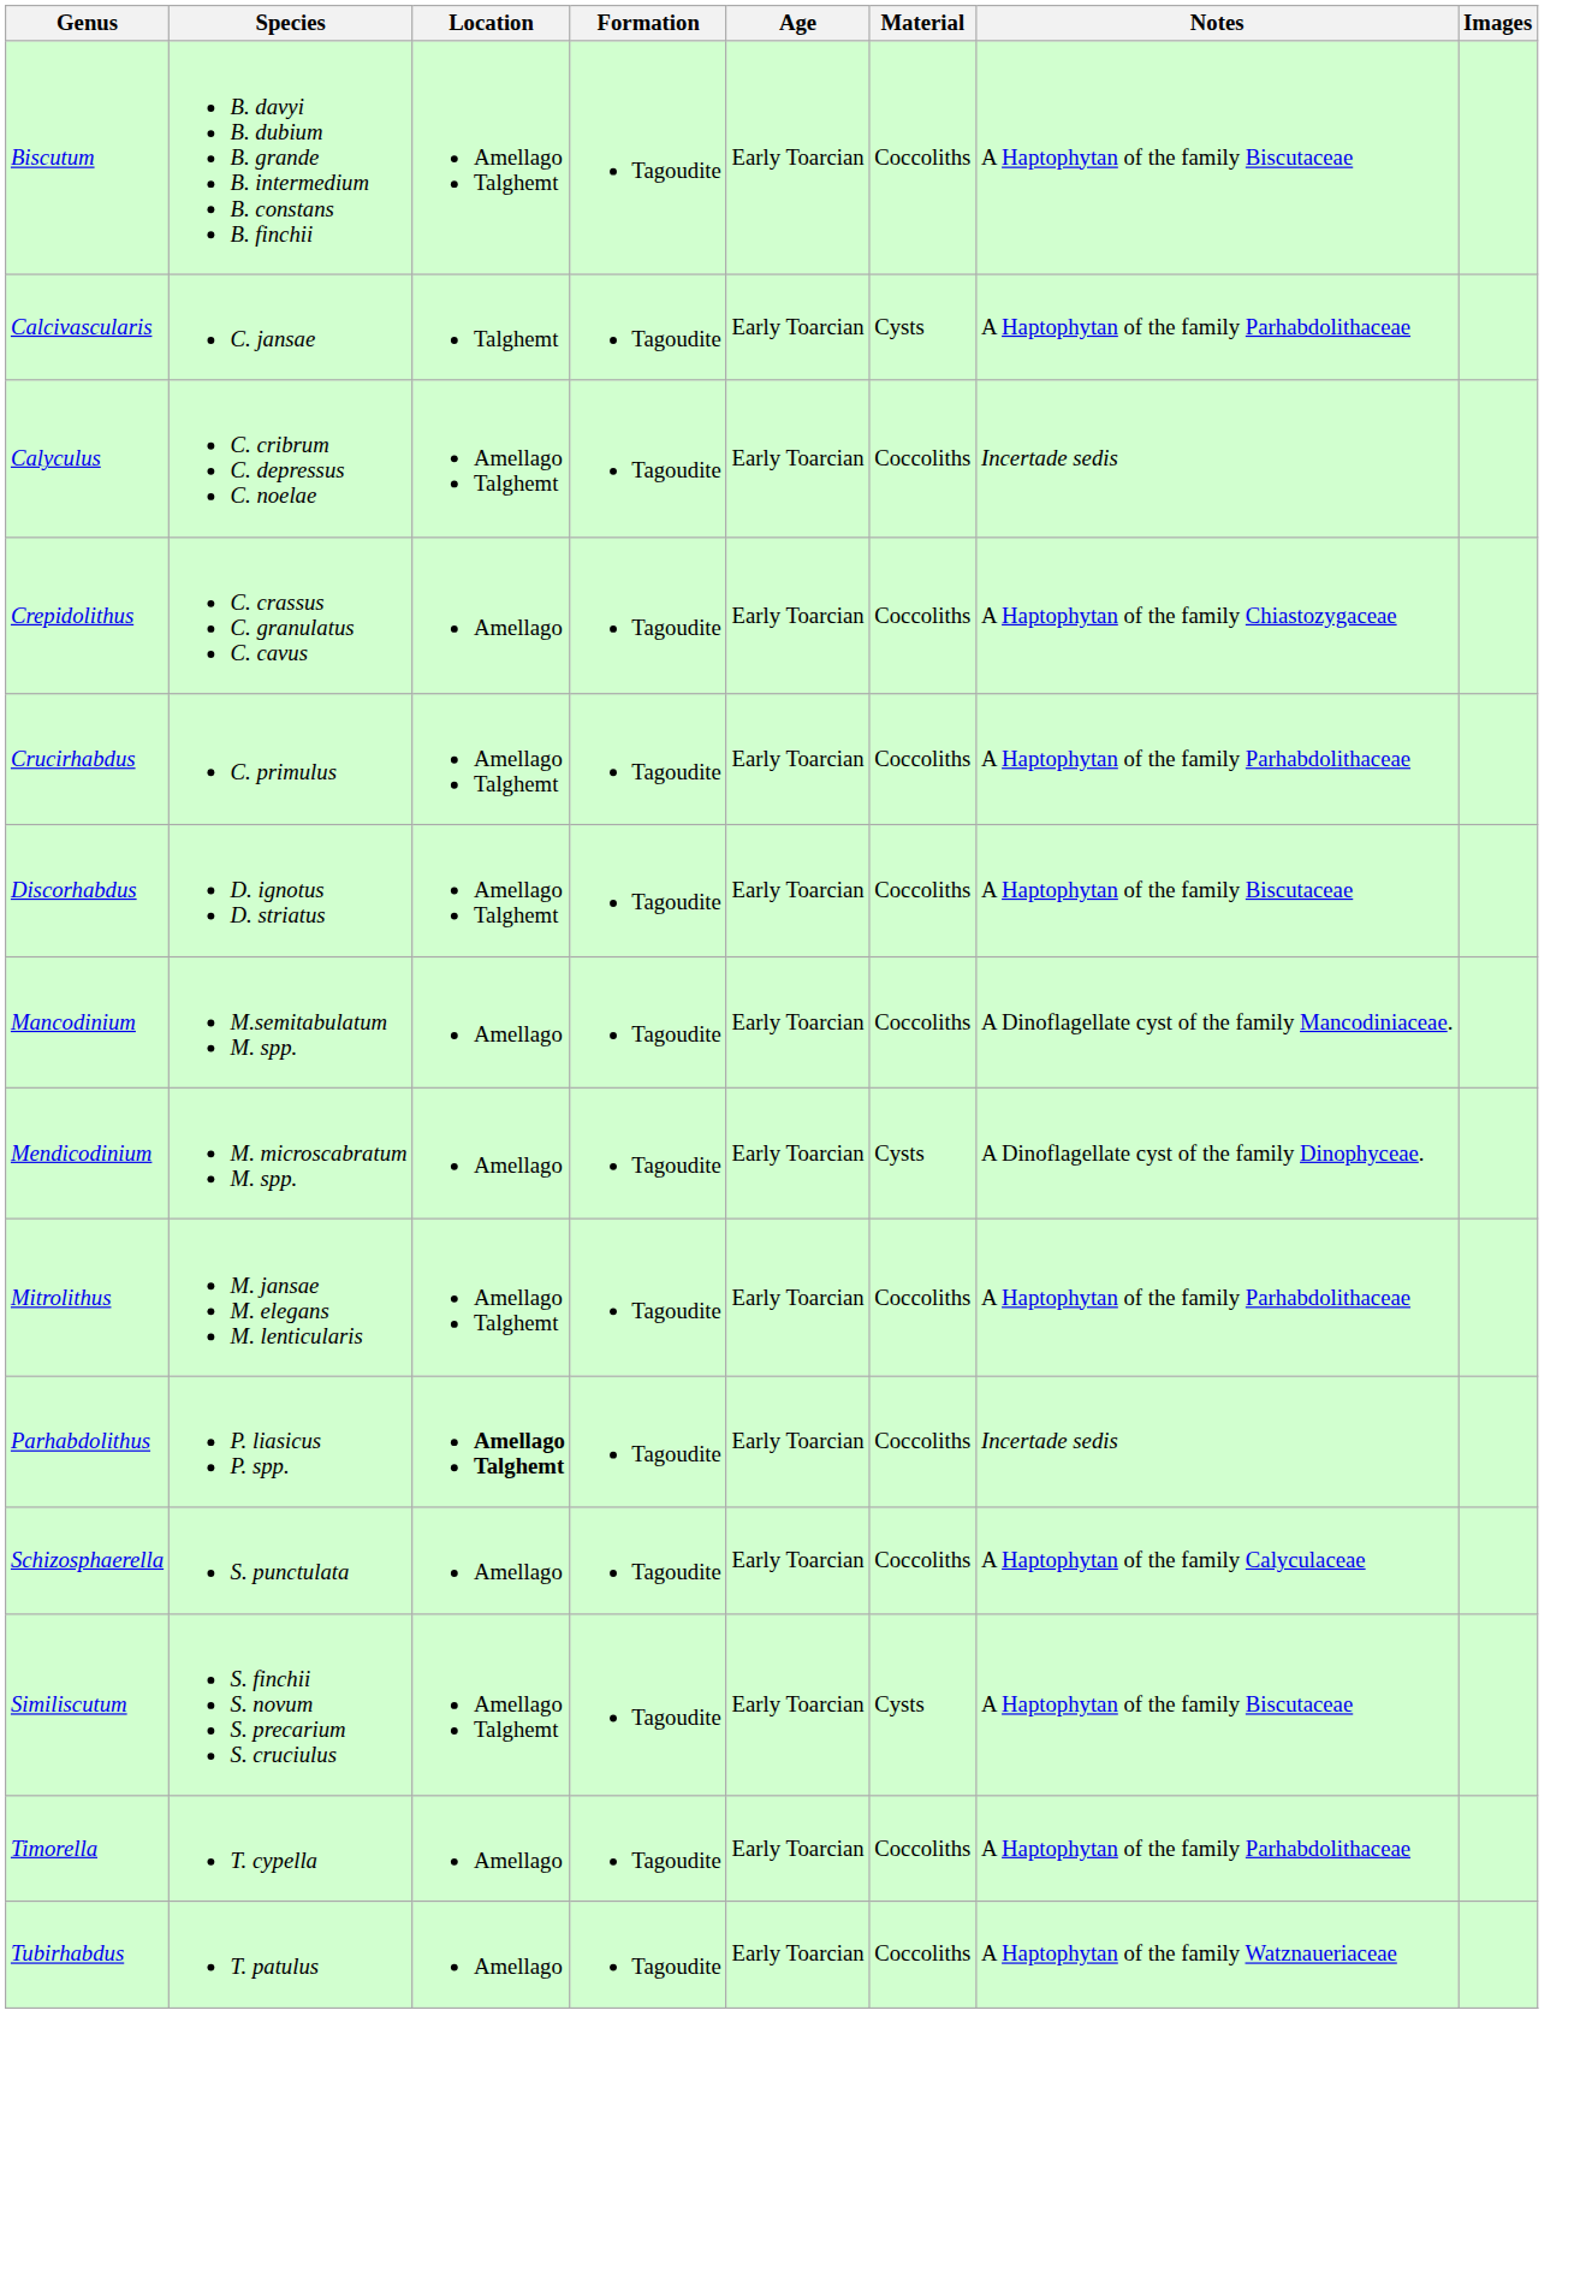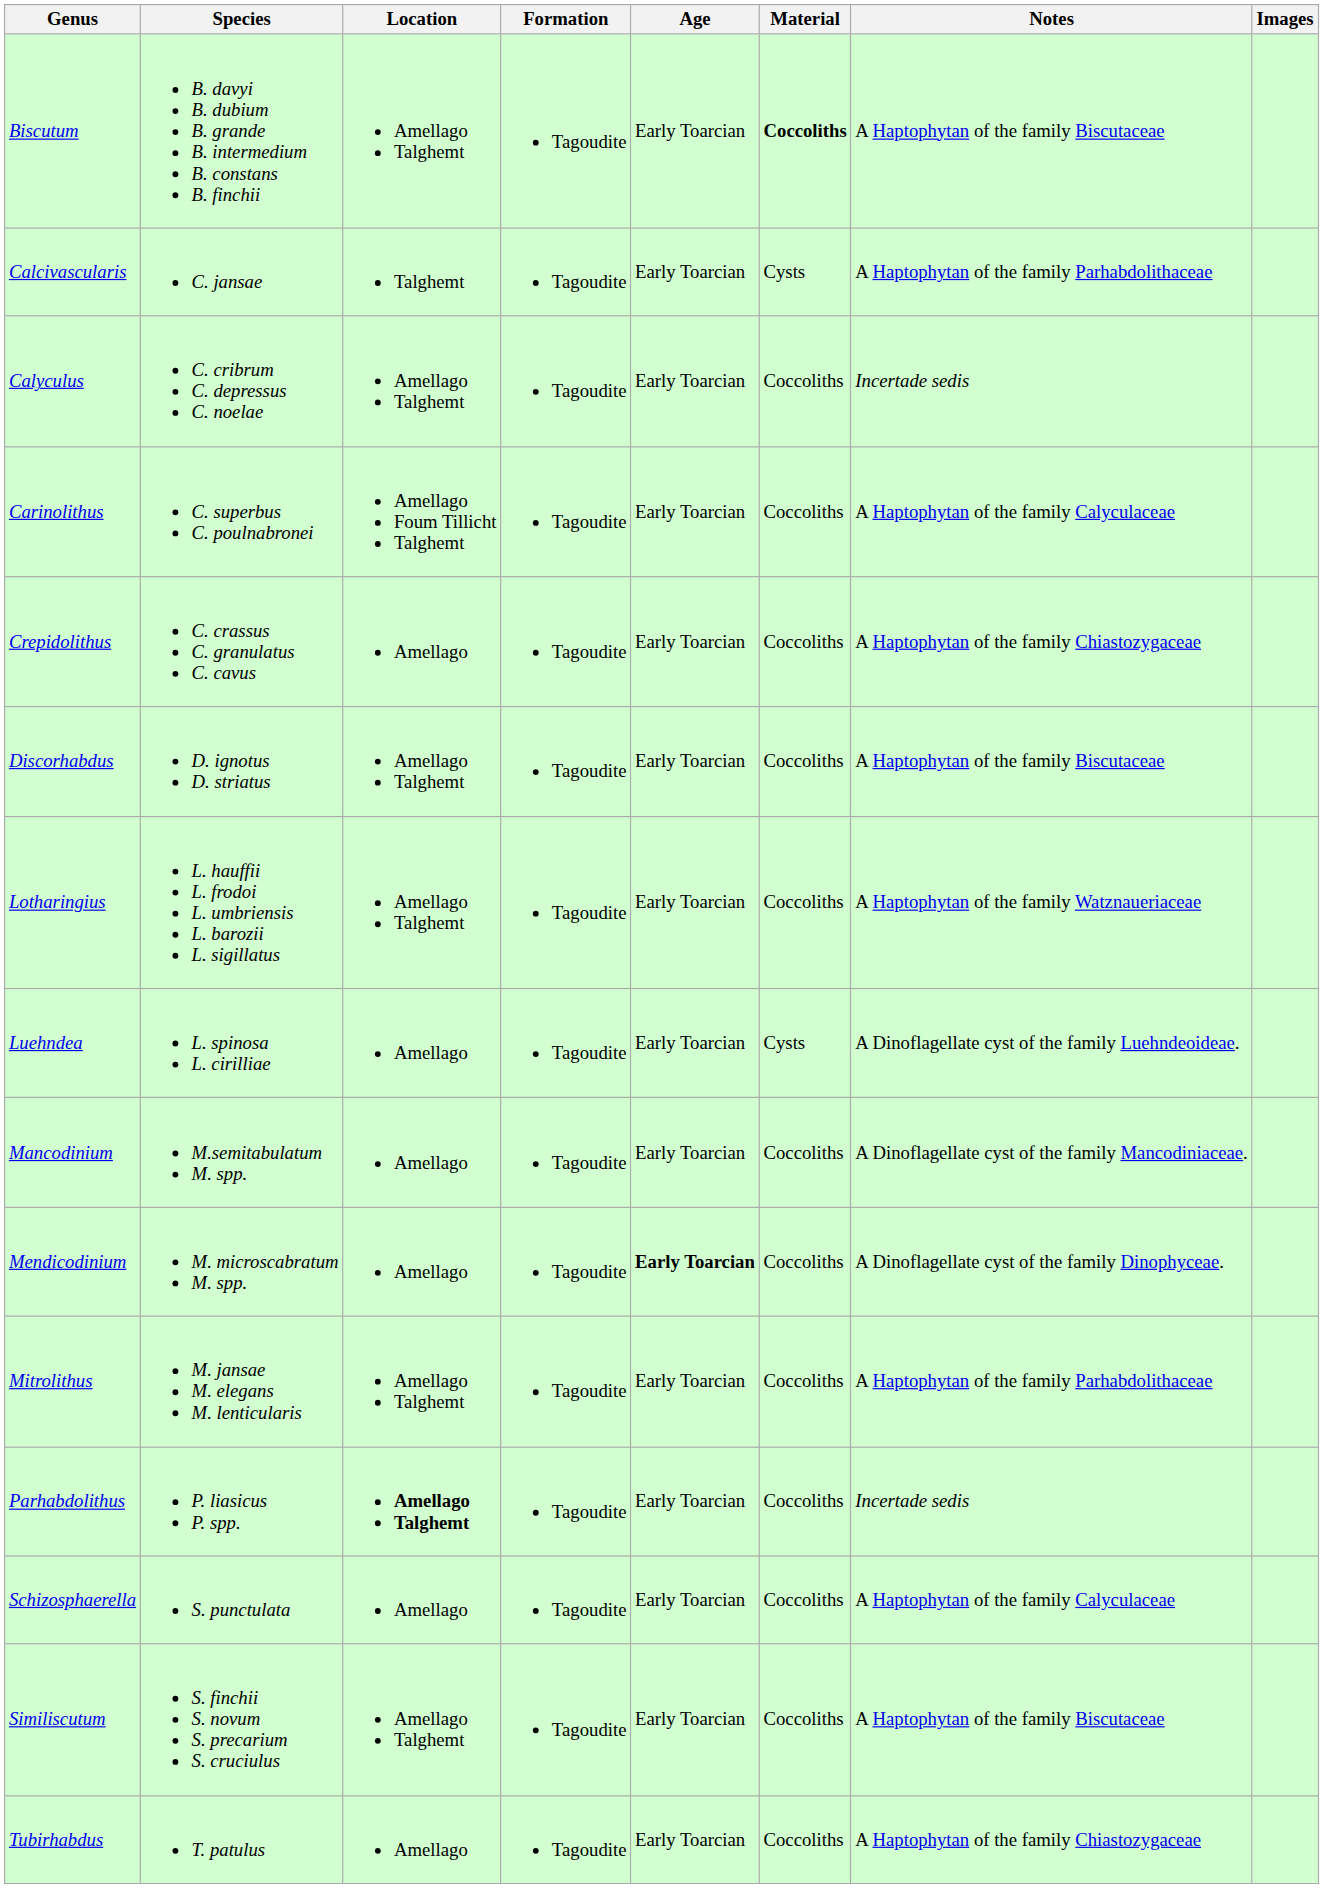Biscutum | Material: normal -> bold
+ row: Carinolithus | C. superbus C. poulnabronei | Amellago Foum Tillicht Talghemt | Tagoudite | Early Toarcian | Coccoliths | A Haptophytan of the family Calyculaceae
- row: Crucirhabdus | C. primulus | Amellago Talghemt | Tagoudite | Early Toarcian | Coccoliths | A Haptophytan of the family Parhabdolithaceae
+ row: Lotharingius | L. hauffii L. frodoi L. umbriensis L. barozii L. sigillatus | Amellago Talghemt | Tagoudite | Early Toarcian | Coccoliths | A Haptophytan of the family Watznaueriaceae
+ row: Luehndea | L. spinosa L. cirilliae | Amellago | Tagoudite | Early Toarcian | Cysts | A Dinoflagellate cyst of the family Luehndeoideae.
Mendicodinium | Age: normal -> bold
Mendicodinium | Material: Cysts -> Coccoliths
Similiscutum | Material: Cysts -> Coccoliths
- row: Timorella | T. cypella | Amellago | Tagoudite | Early Toarcian | Coccoliths | A Haptophytan of the family Parhabdolithaceae
Tubirhabdus | Notes: A Haptophytan of the family Watznaueriaceae -> A Haptophytan of the family Chiastozygaceae
